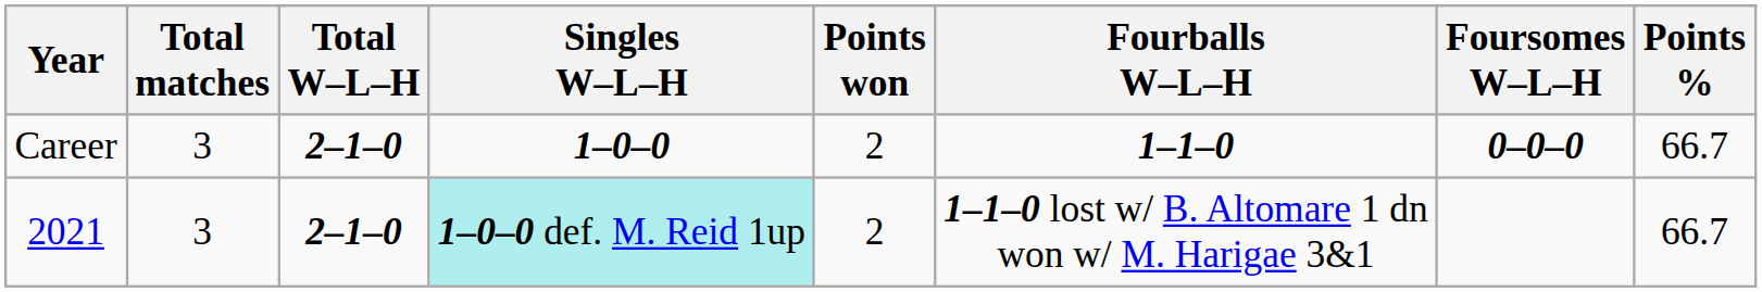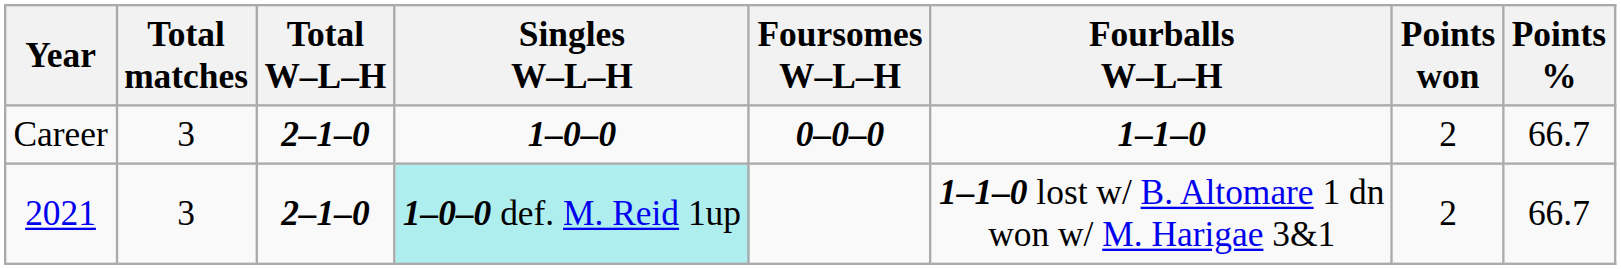columns swapped: Foursomes W–L–H <-> Points won
